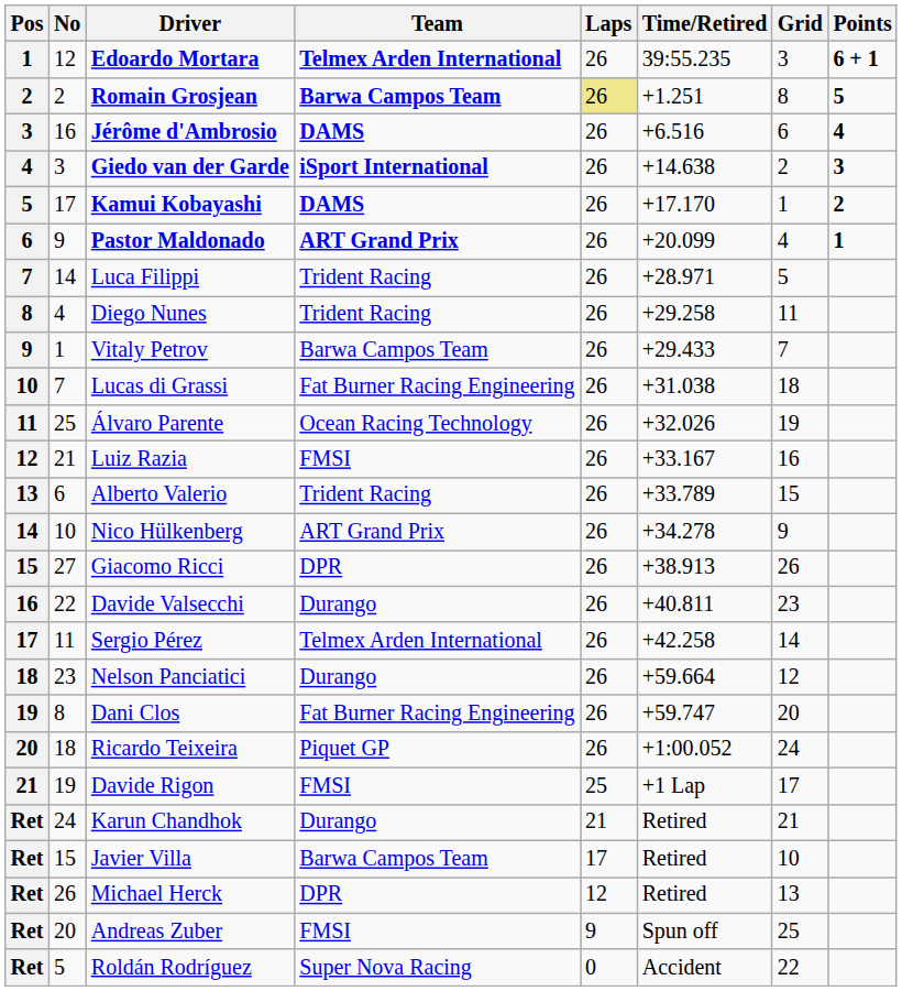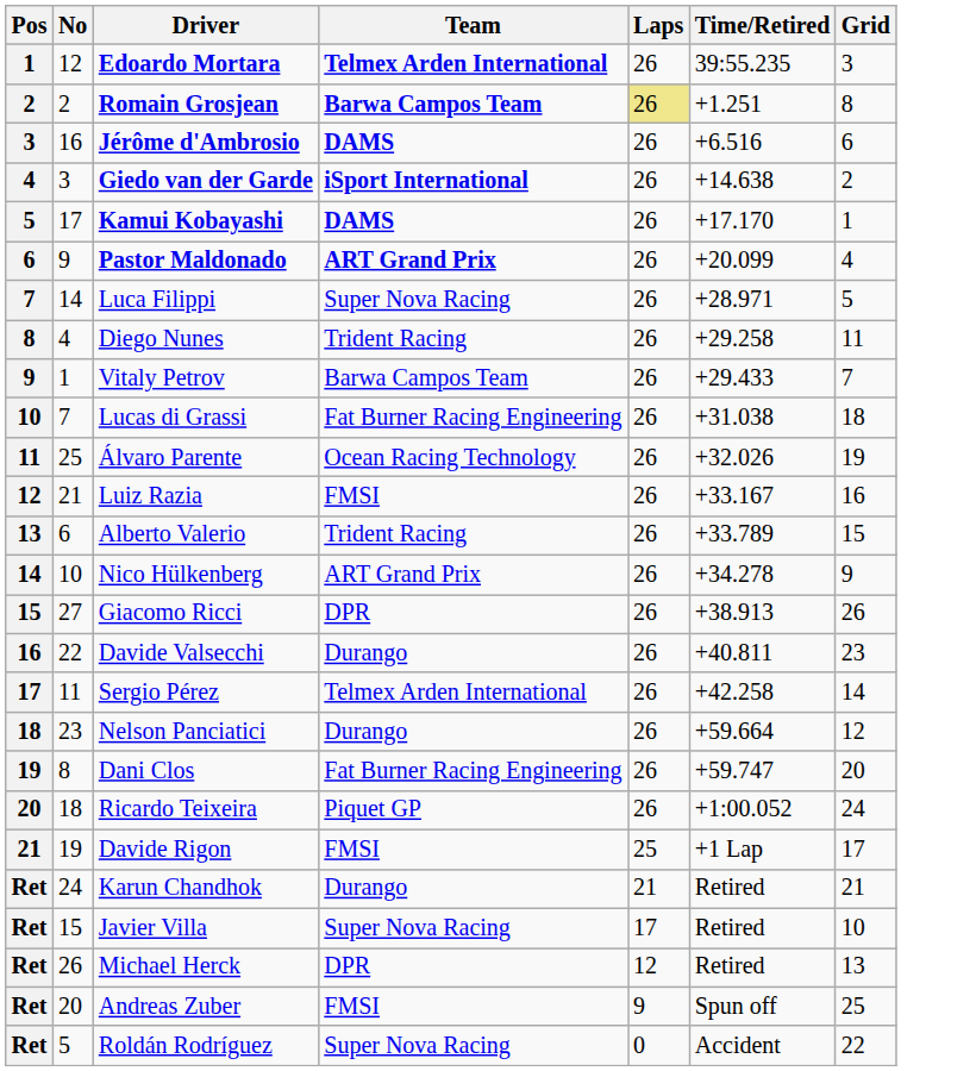- column: Points | 6 + 1 | 5 | 4 | 3 | 2 | 1
Luca Filippi | Team: Trident Racing -> Super Nova Racing
Javier Villa | Team: Barwa Campos Team -> Super Nova Racing
